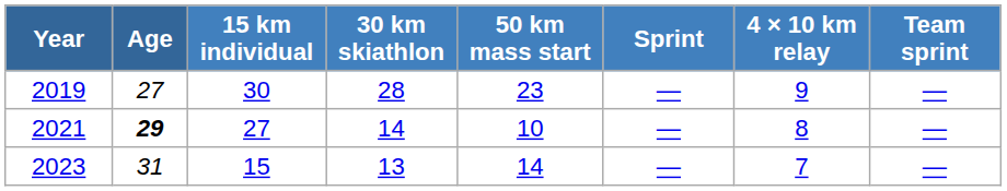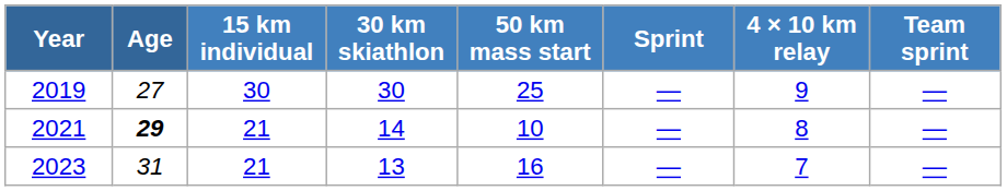2019 | 30 km skiathlon: 28 -> 30
2019 | 50 km mass start: 23 -> 25
2021 | 15 km individual: 27 -> 21
2023 | 15 km individual: 15 -> 21
2023 | 50 km mass start: 14 -> 16
